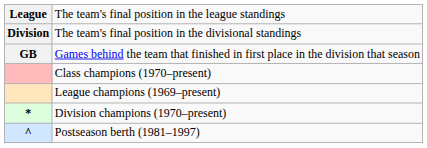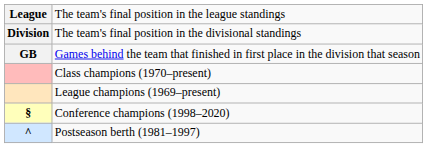+ row: § | Conference champions (1998–2020)
- row: * | Division champions (1970–present)
